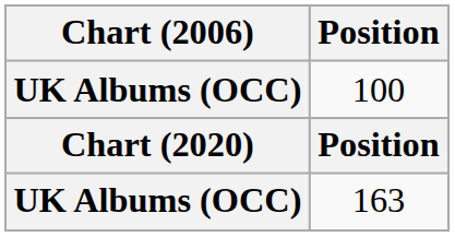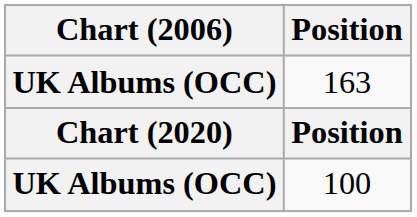rows swapped: 163 <-> 100
